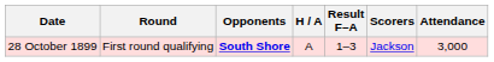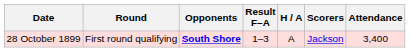columns swapped: H / A <-> Result F–A
28 October 1899 | Attendance: 3,000 -> 3,400
